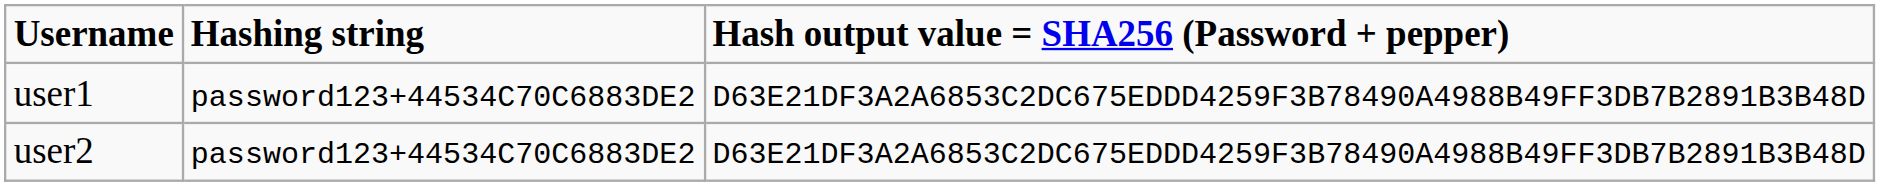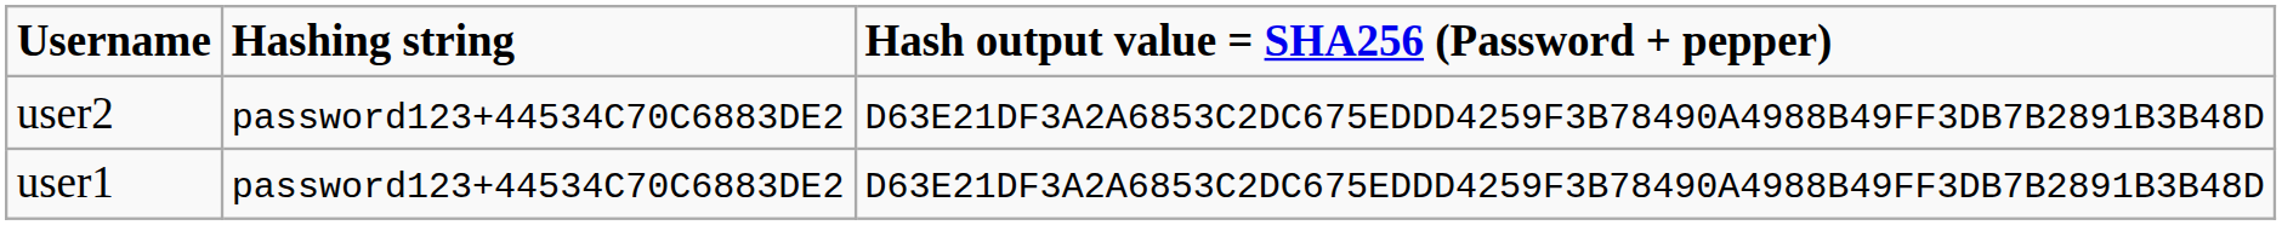rows swapped: user1 <-> user2
